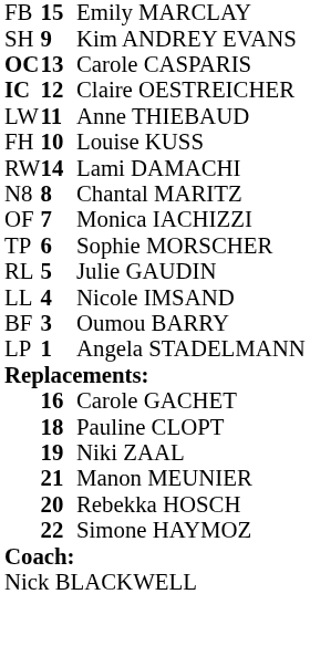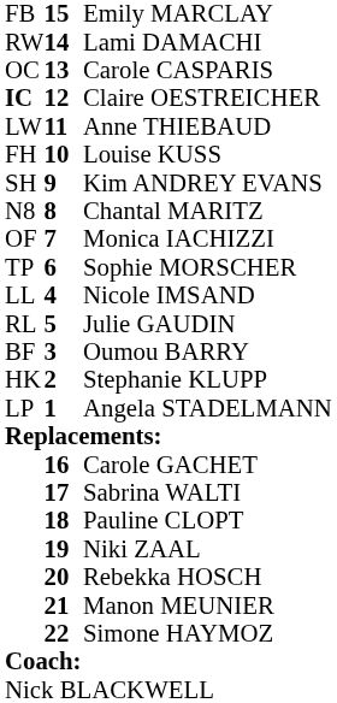rows swapped: Lami DAMACHI <-> Kim ANDREY EVANS
Carole CASPARIS | column 1: bold -> normal
rows swapped: Julie GAUDIN <-> Nicole IMSAND
+ row: HK | 2 | Stephanie KLUPP
+ row: 17 | Sabrina WALTI
rows swapped: Rebekka HOSCH <-> Manon MEUNIER
